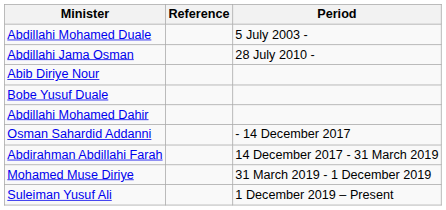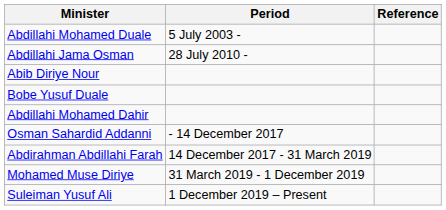columns swapped: Period <-> Reference
